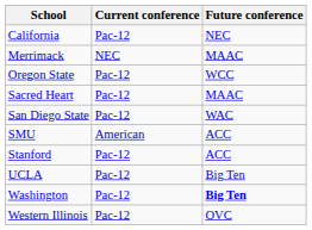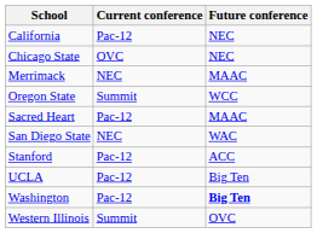+ row: Chicago State | OVC | NEC
Oregon State | Current conference: Pac-12 -> Summit
San Diego State | Current conference: Pac-12 -> NEC
- row: SMU | American | ACC
Western Illinois | Current conference: Pac-12 -> Summit
